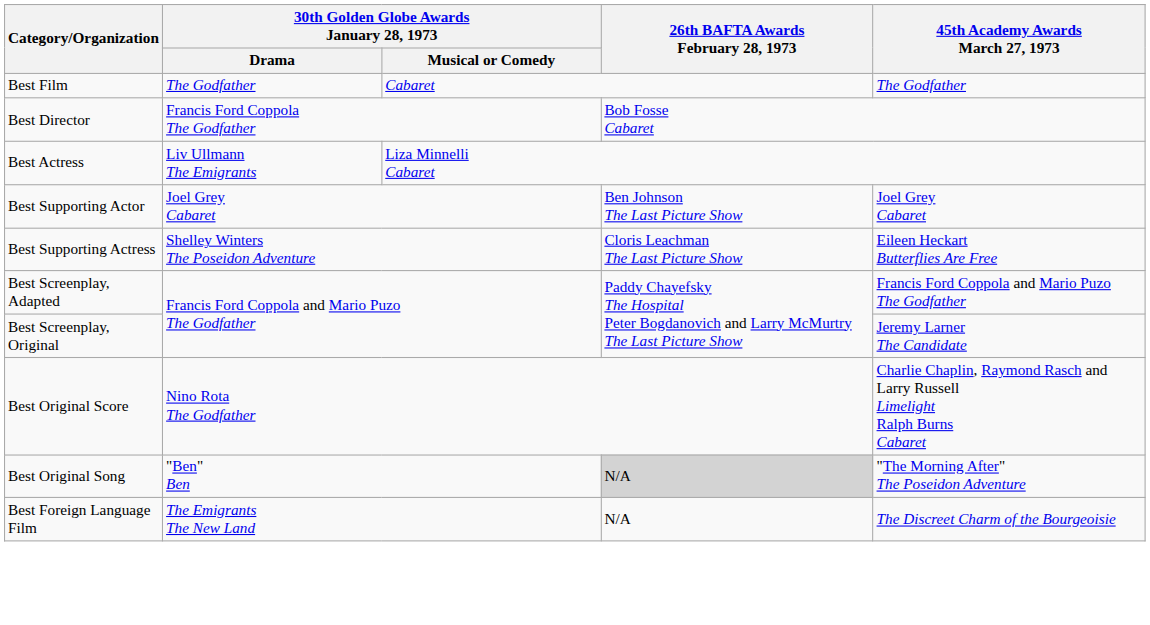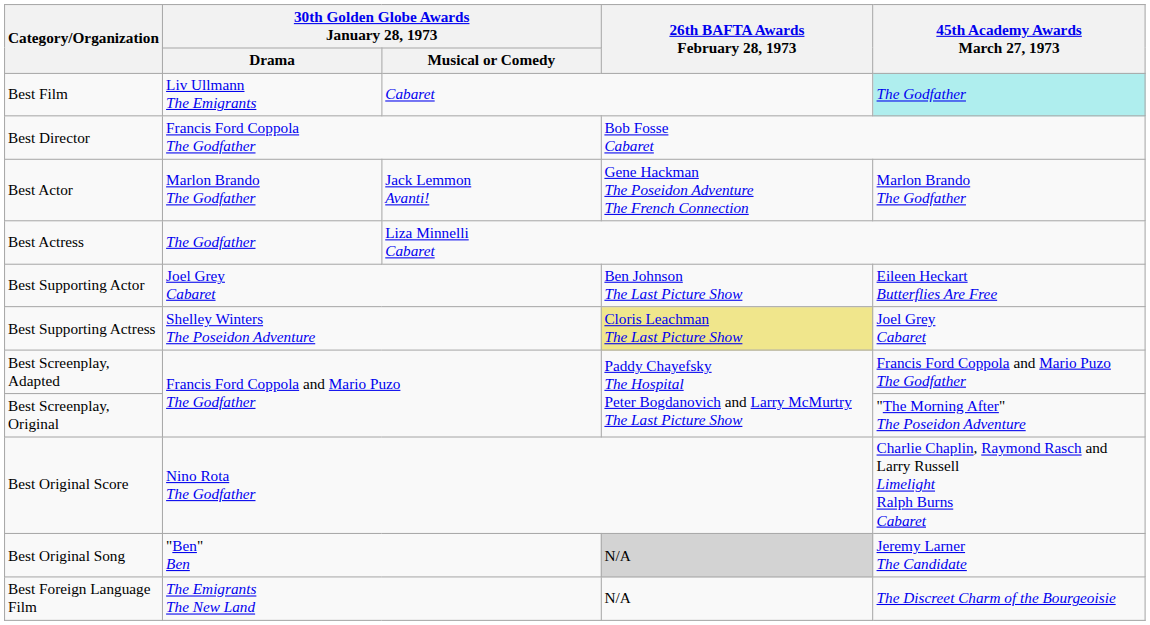Best Film | 30th Golden Globe Awards January 28, 1973 / Drama: The Godfather -> Liv Ullmann The Emigrants
Best Film | 45th Academy Awards March 27, 1973: no background -> paleturquoise background
+ row: Best Actor | Marlon Brando The Godfather | Jack Lemmon Avanti! | Gene Hackman The Poseidon Adventure The French Connection | Marlon Brando The Godfather
Best Actress | 30th Golden Globe Awards January 28, 1973 / Drama: Liv Ullmann The Emigrants -> The Godfather
Best Supporting Actor | 45th Academy Awards March 27, 1973: Joel Grey Cabaret -> Eileen Heckart Butterflies Are Free
Best Supporting Actress | 26th BAFTA Awards February 28, 1973: no background -> khaki background
Best Supporting Actress | 45th Academy Awards March 27, 1973: Eileen Heckart Butterflies Are Free -> Joel Grey Cabaret
Best Screenplay, Original | 45th Academy Awards March 27, 1973: Jeremy Larner The Candidate -> "The Morning After" The Poseidon Adventure
Best Original Song | 45th Academy Awards March 27, 1973: "The Morning After" The Poseidon Adventure -> Jeremy Larner The Candidate
